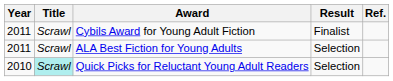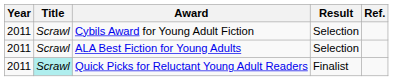Cybils Award for Young Adult Fiction | Result: Finalist -> Selection
Quick Picks for Reluctant Young Adult Readers | Year: 2010 -> 2011
Quick Picks for Reluctant Young Adult Readers | Result: Selection -> Finalist
